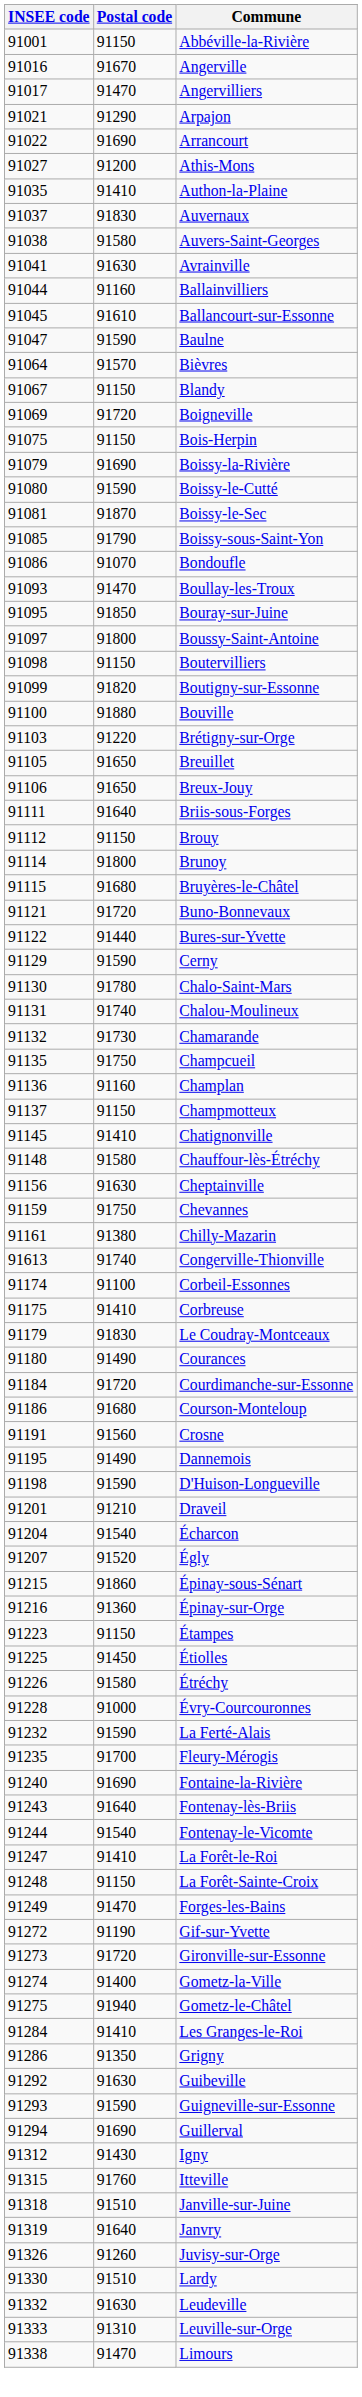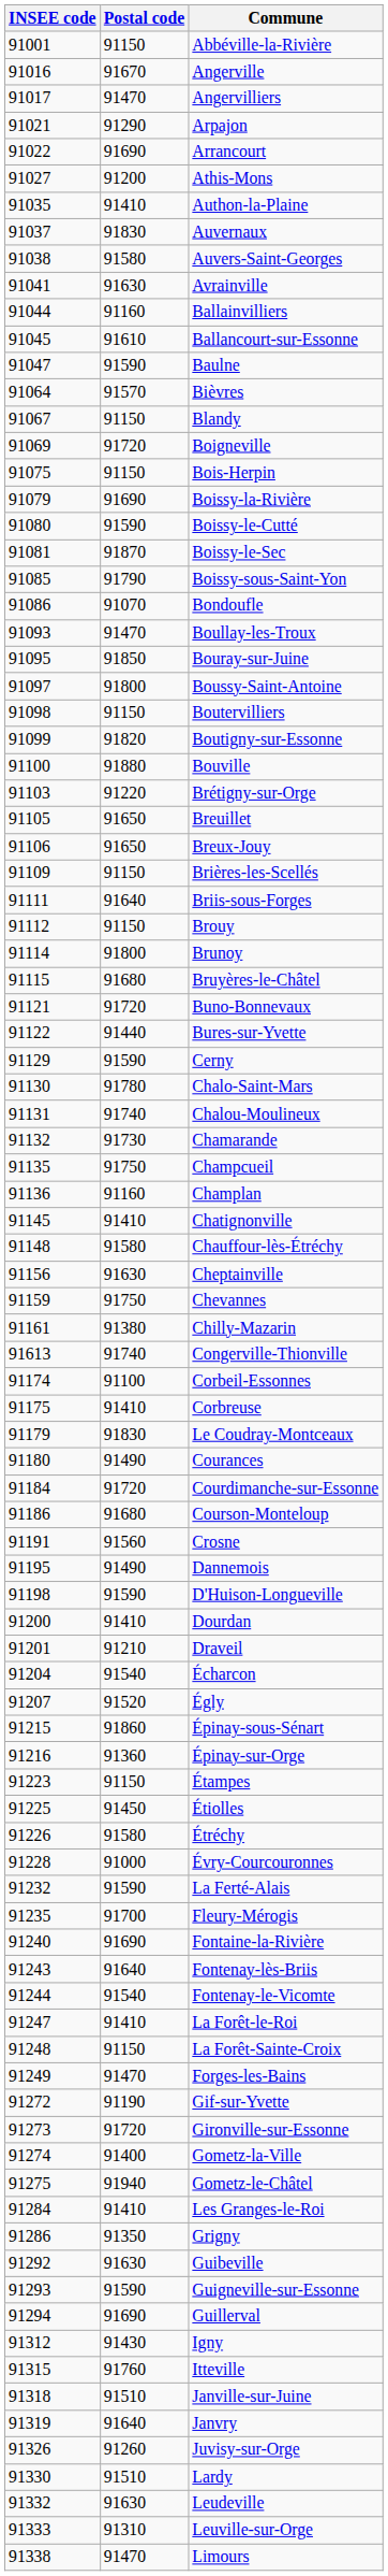+ row: 91109 | 91150 | Brières-les-Scellés
- row: 91137 | 91150 | Champmotteux
+ row: 91200 | 91410 | Dourdan
